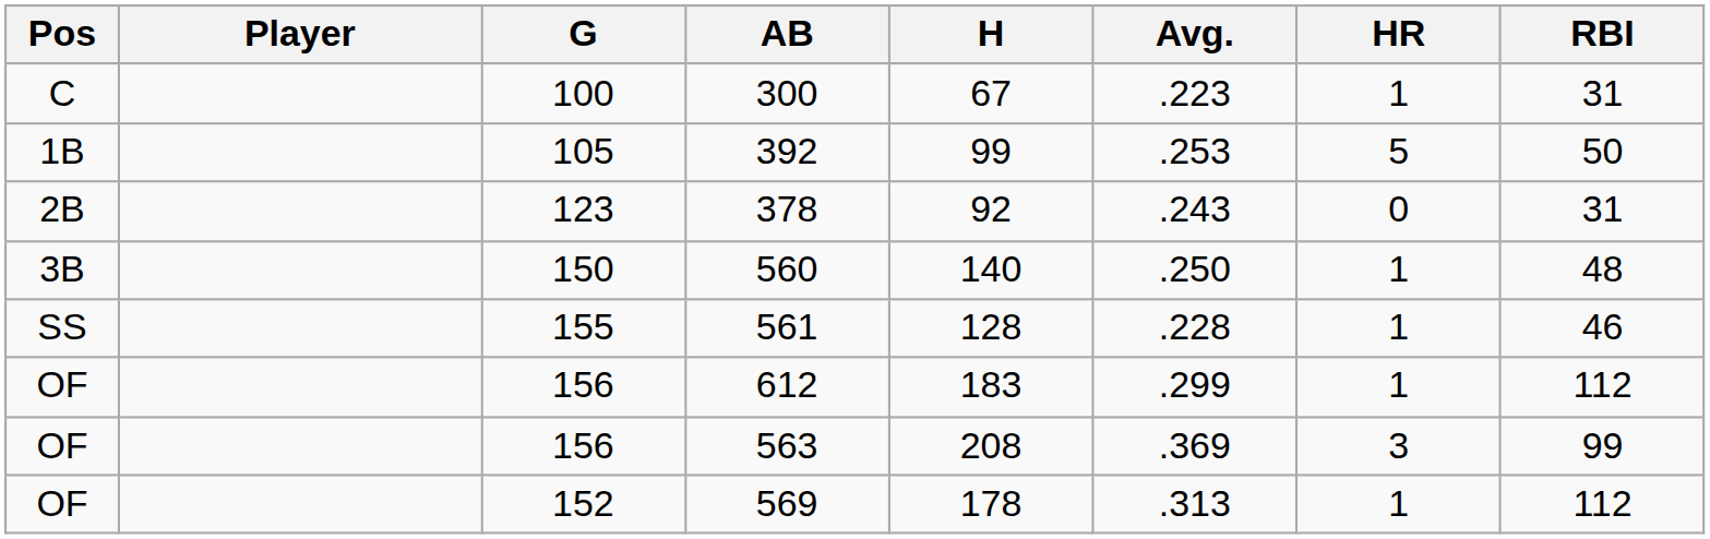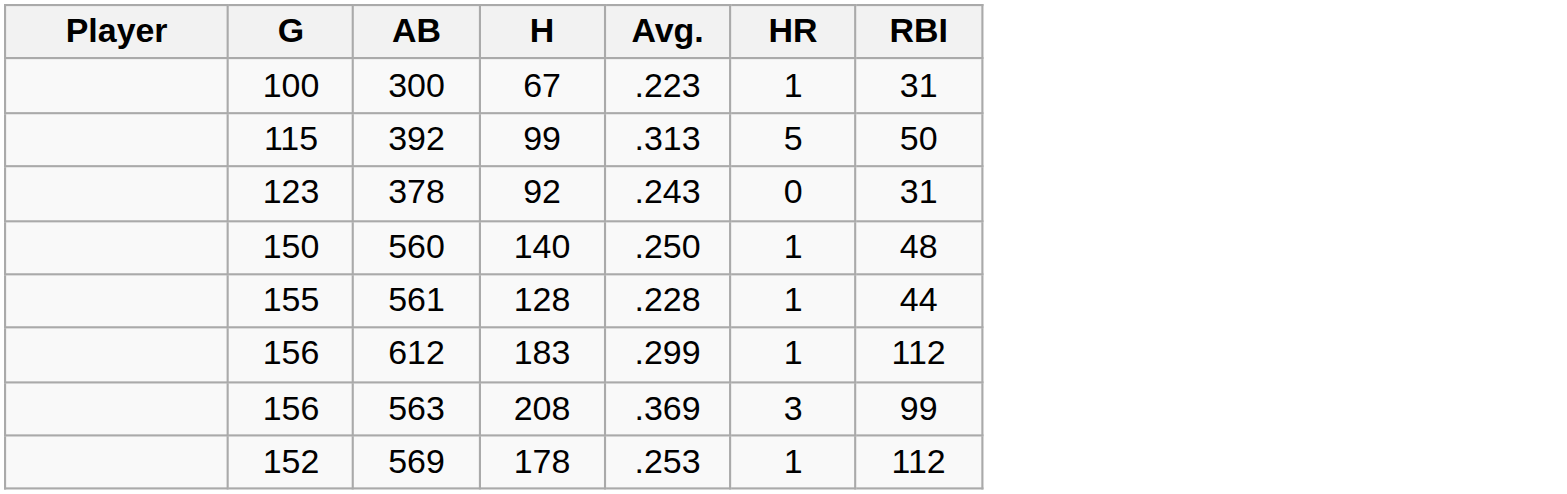- column: Pos | C | 1B | 2B | 3B | SS | OF | OF | OF
392 | G: 105 -> 115
392 | Avg.: .253 -> .313
561 | RBI: 46 -> 44
569 | Avg.: .313 -> .253
